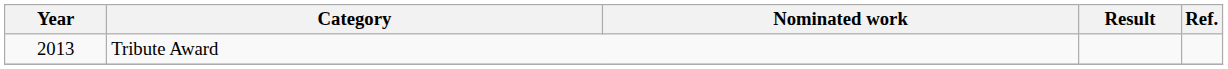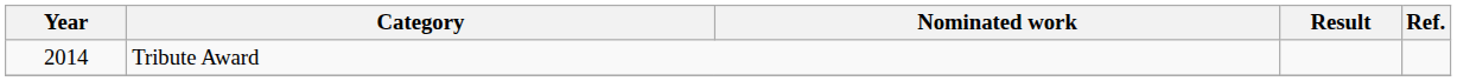Tribute Award | Year: 2013 -> 2014
